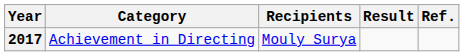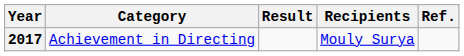columns swapped: Recipients <-> Result
